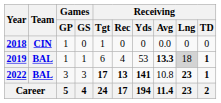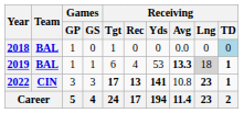2018 | Team: CIN -> BAL
2018 | Receiving / TD: no background -> lightblue background
2022 | Team: BAL -> CIN
